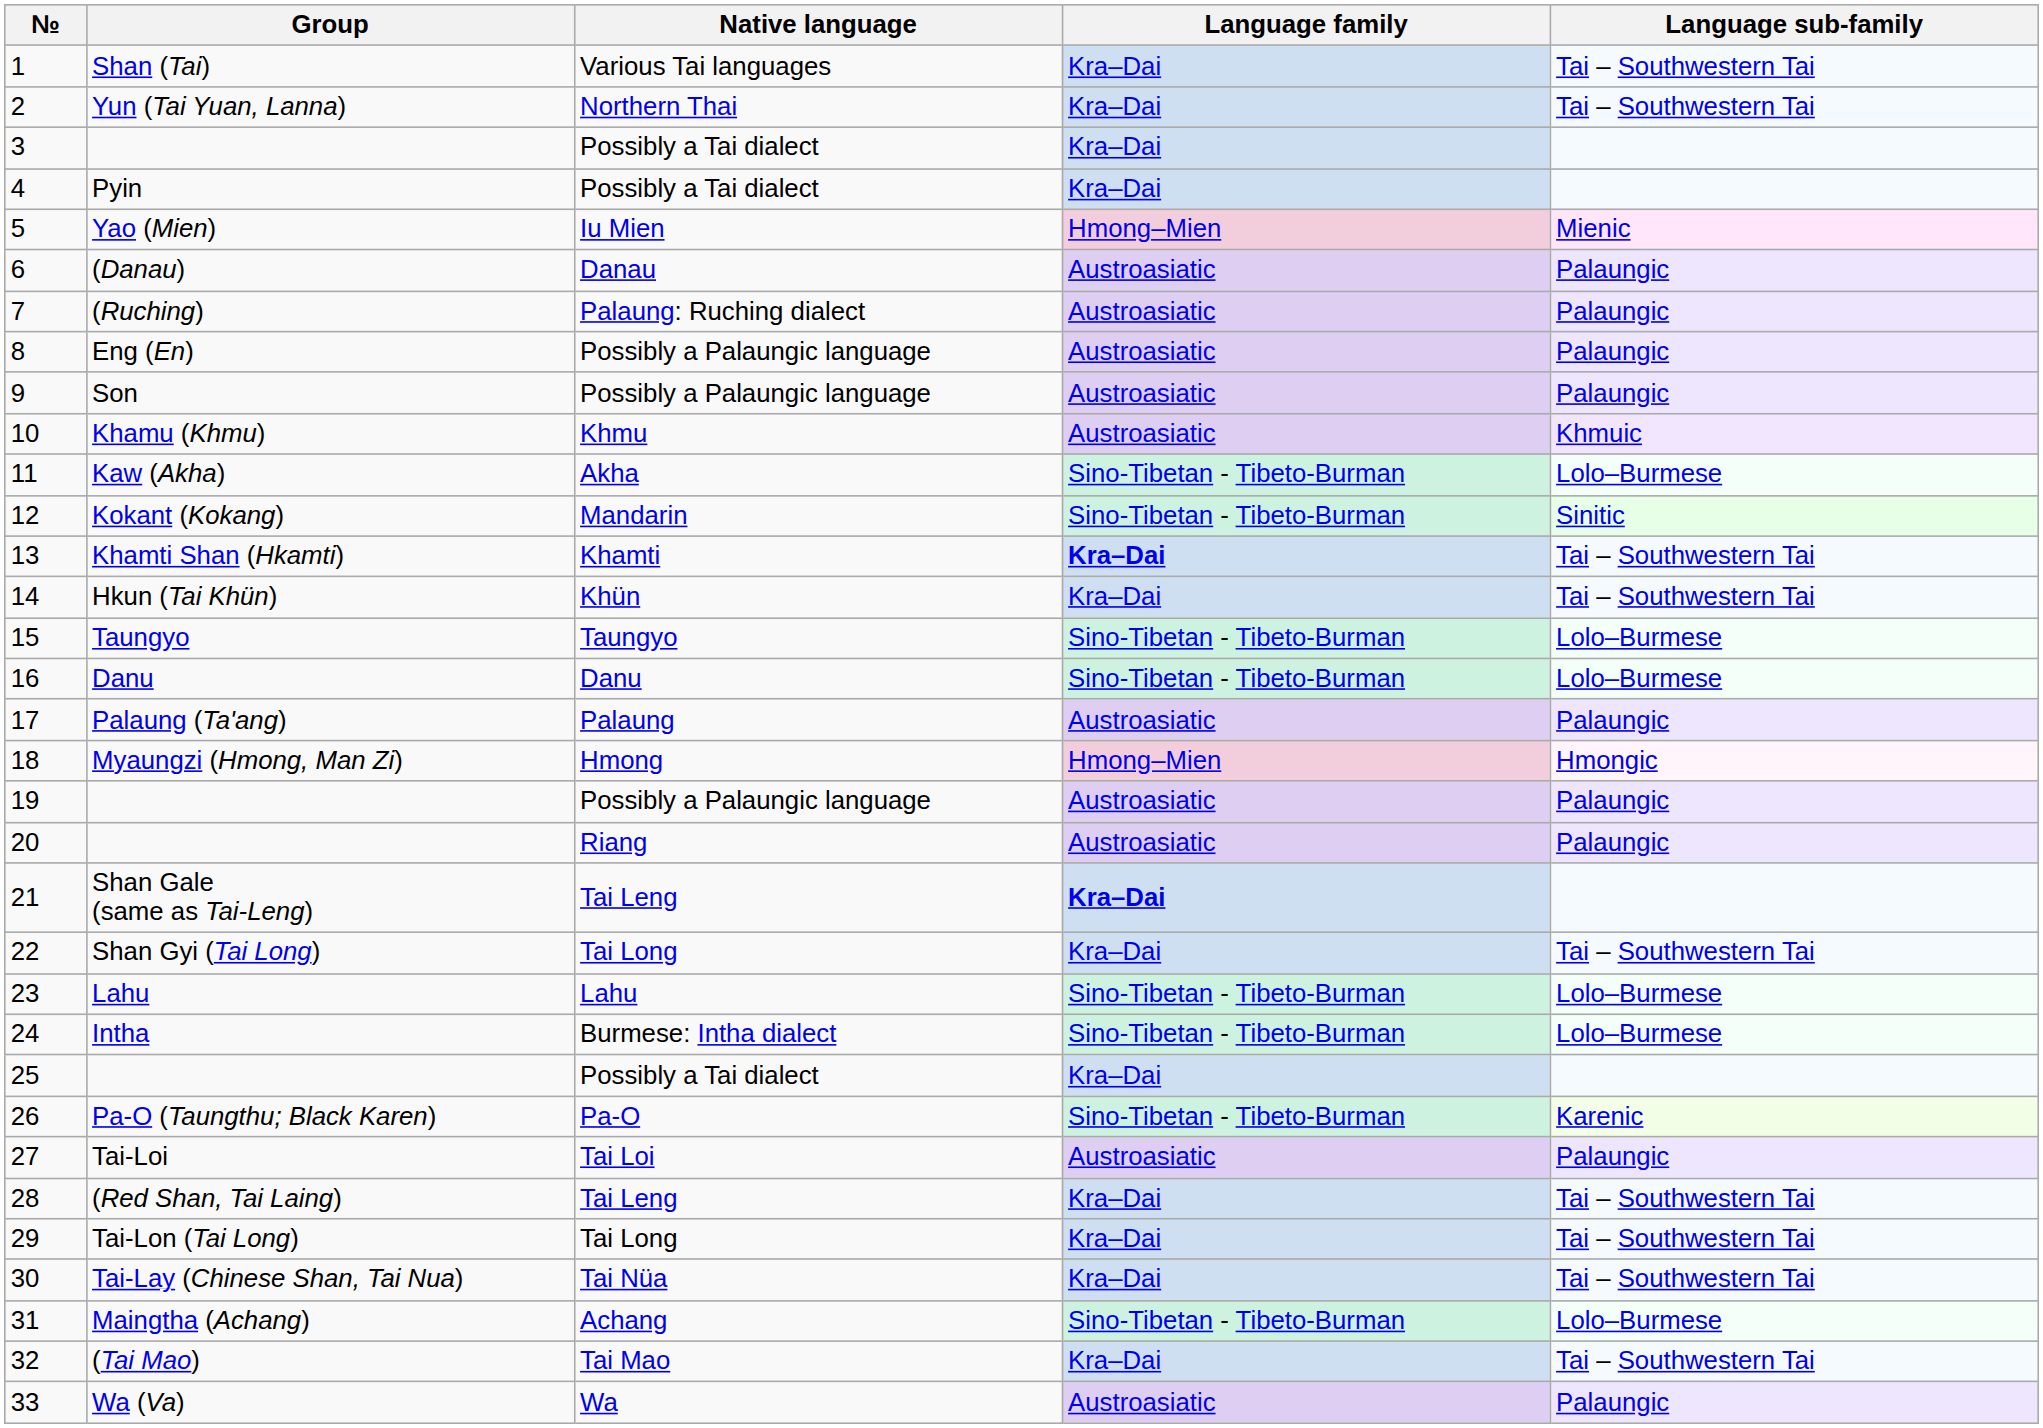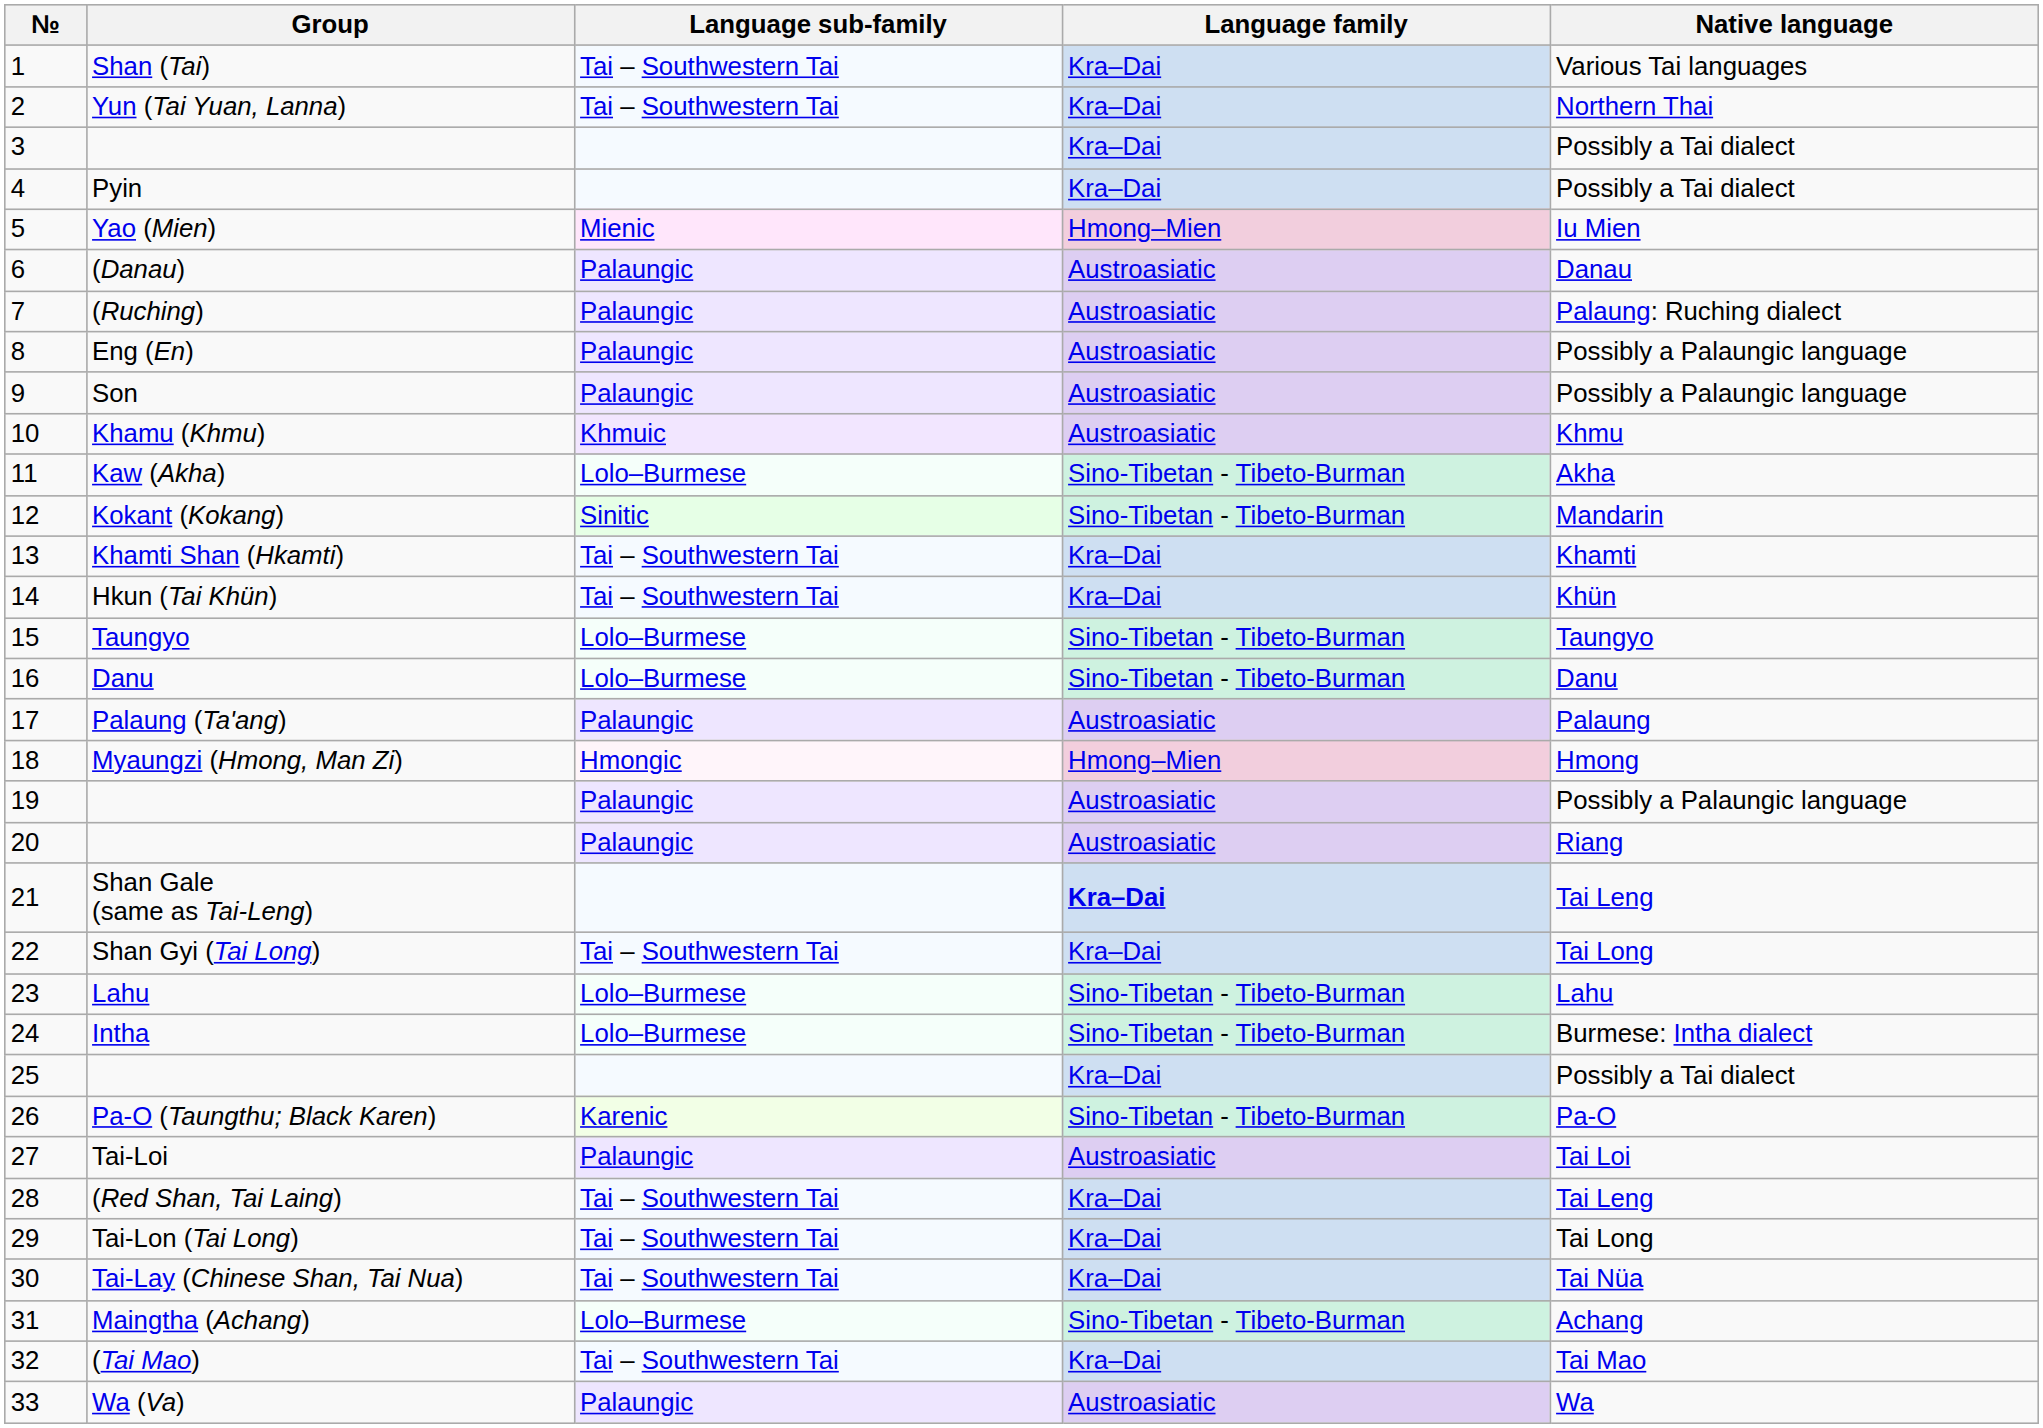columns swapped: Native language <-> Language sub-family
Khamti Shan (Hkamti) | Language family: bold -> normal
